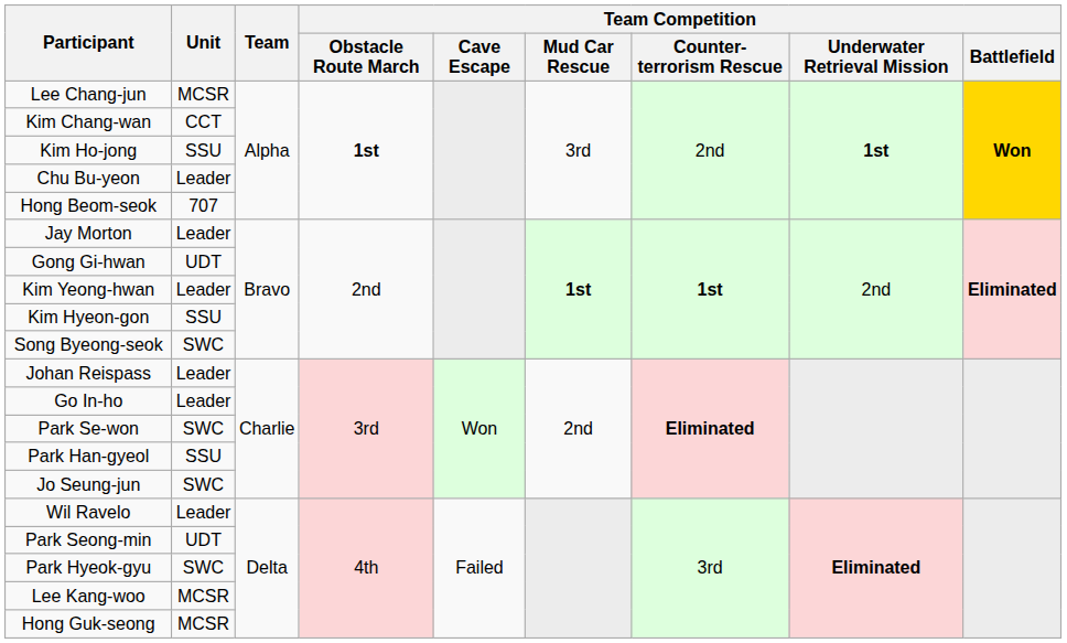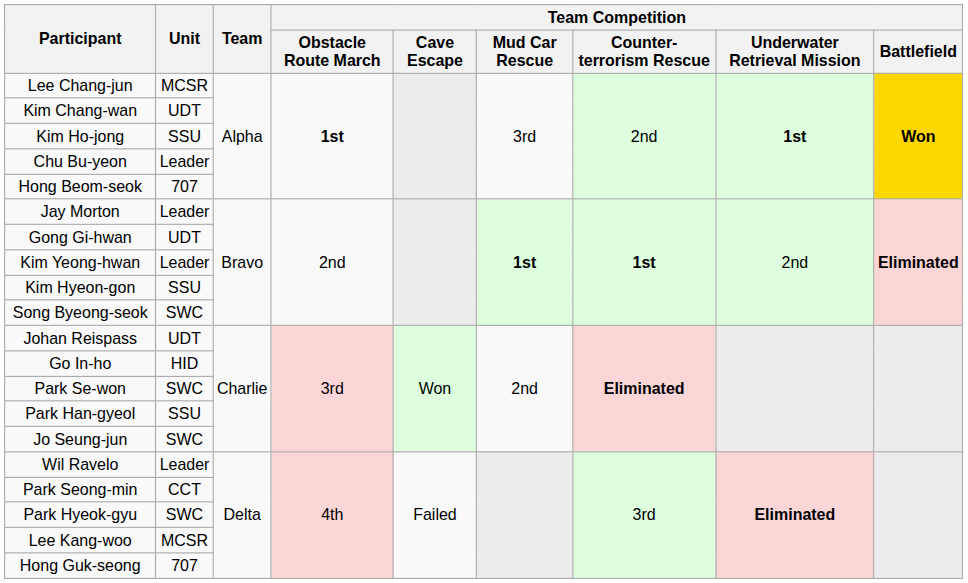Kim Chang-wan | Unit: CCT -> UDT
Johan Reispass | Unit: Leader -> UDT
Go In-ho | Unit: Leader -> HID
Park Seong-min | Unit: UDT -> CCT
Hong Guk-seong | Unit: MCSR -> 707
